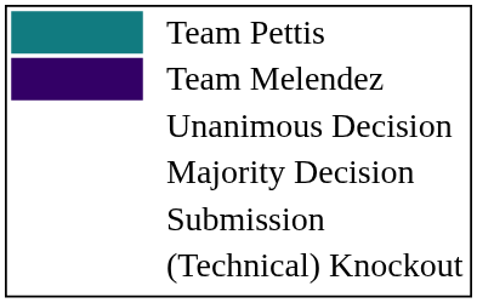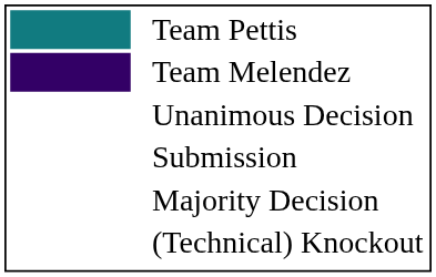rows swapped: Majority Decision <-> Submission
